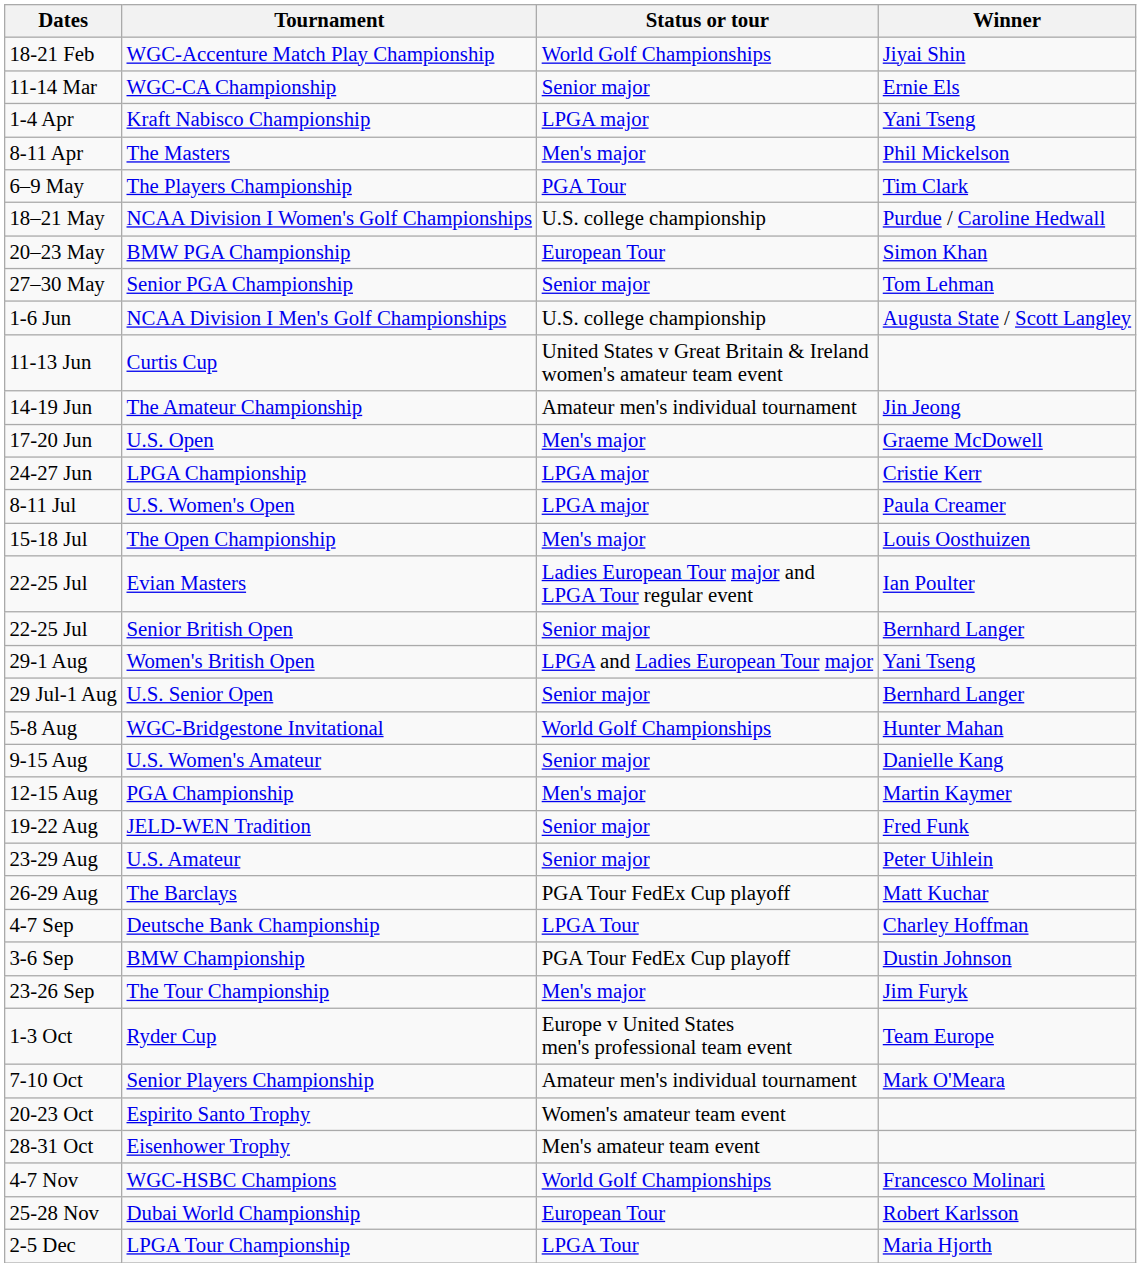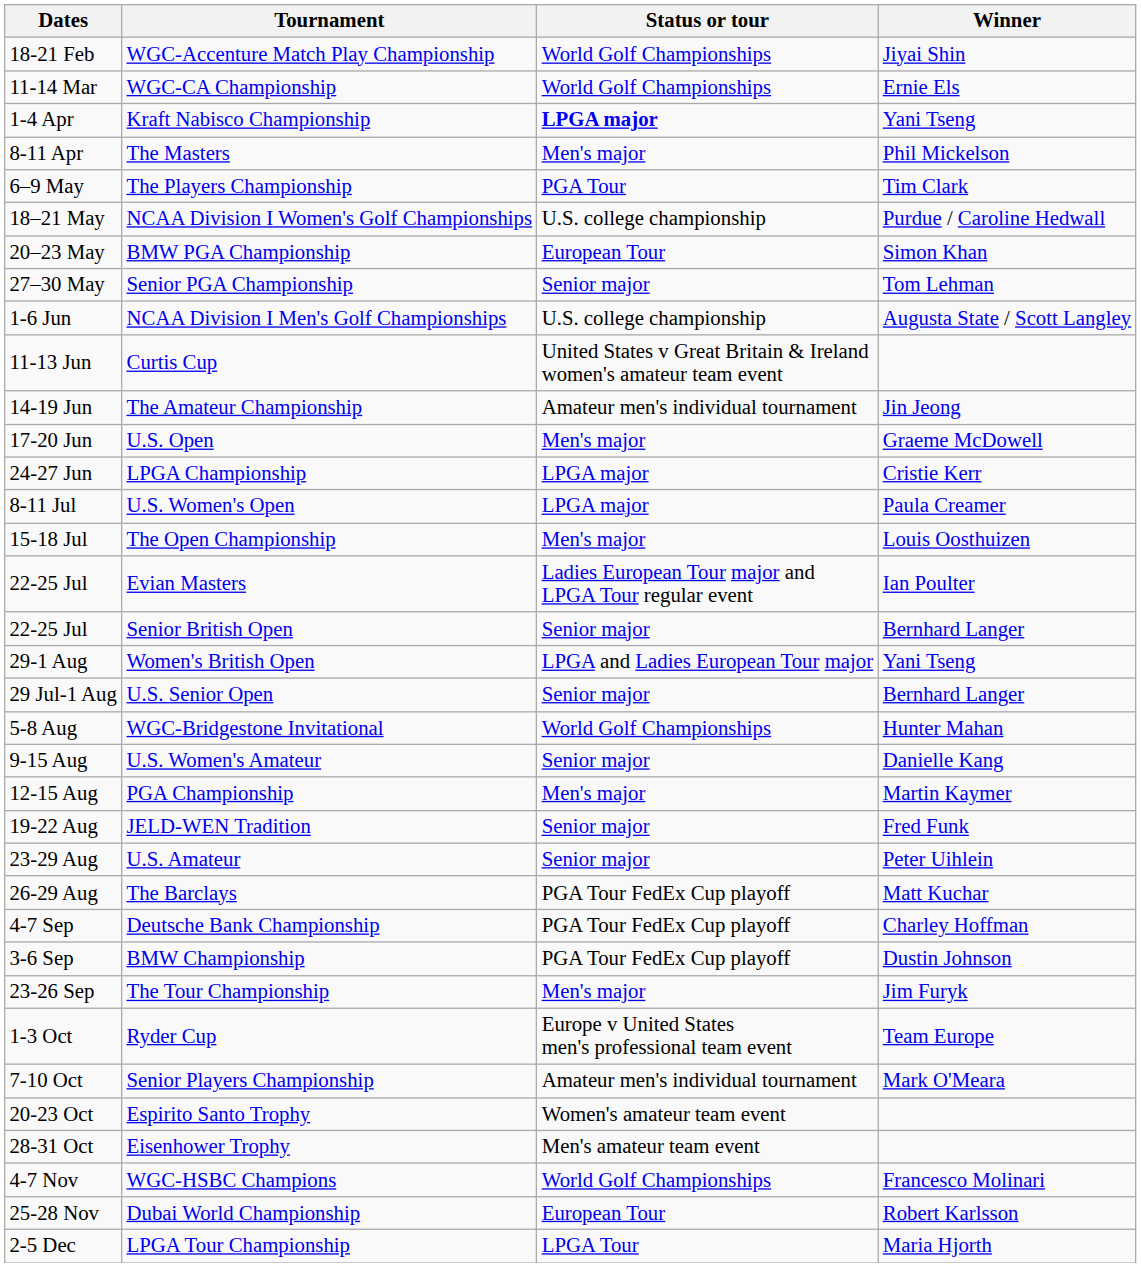WGC-CA Championship | Status or tour: Senior major -> World Golf Championships
Kraft Nabisco Championship | Status or tour: normal -> bold
Deutsche Bank Championship | Status or tour: LPGA Tour -> PGA Tour FedEx Cup playoff
